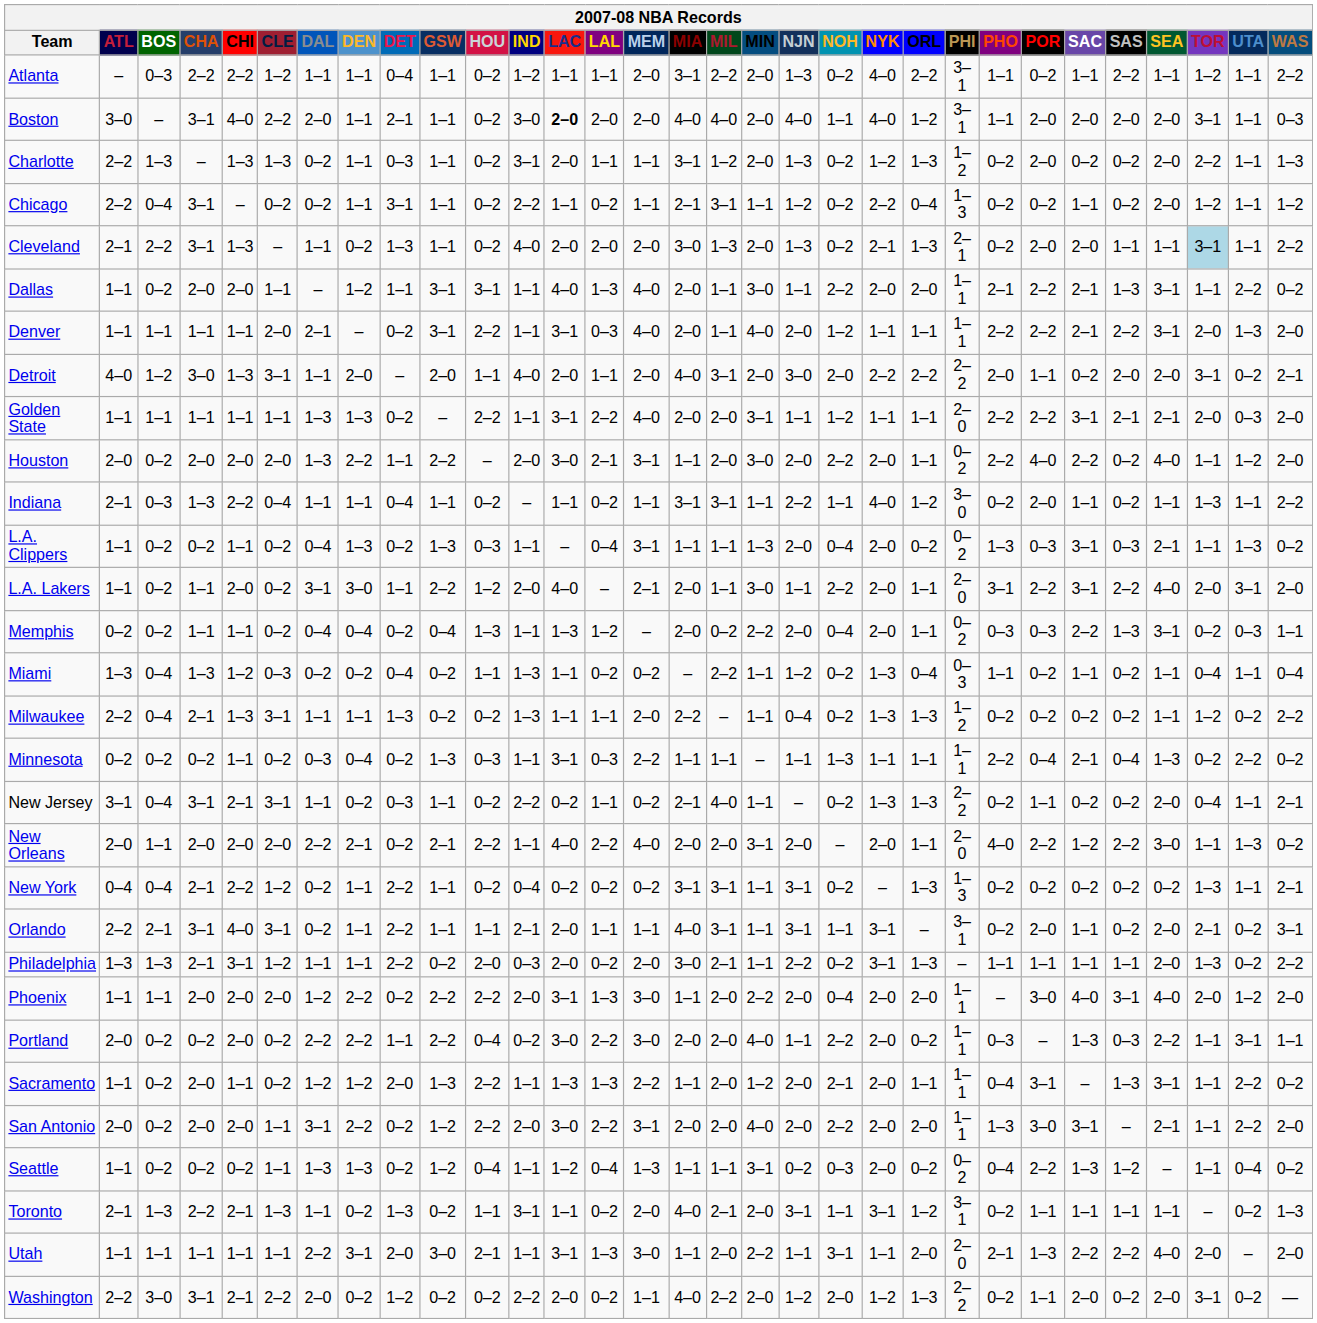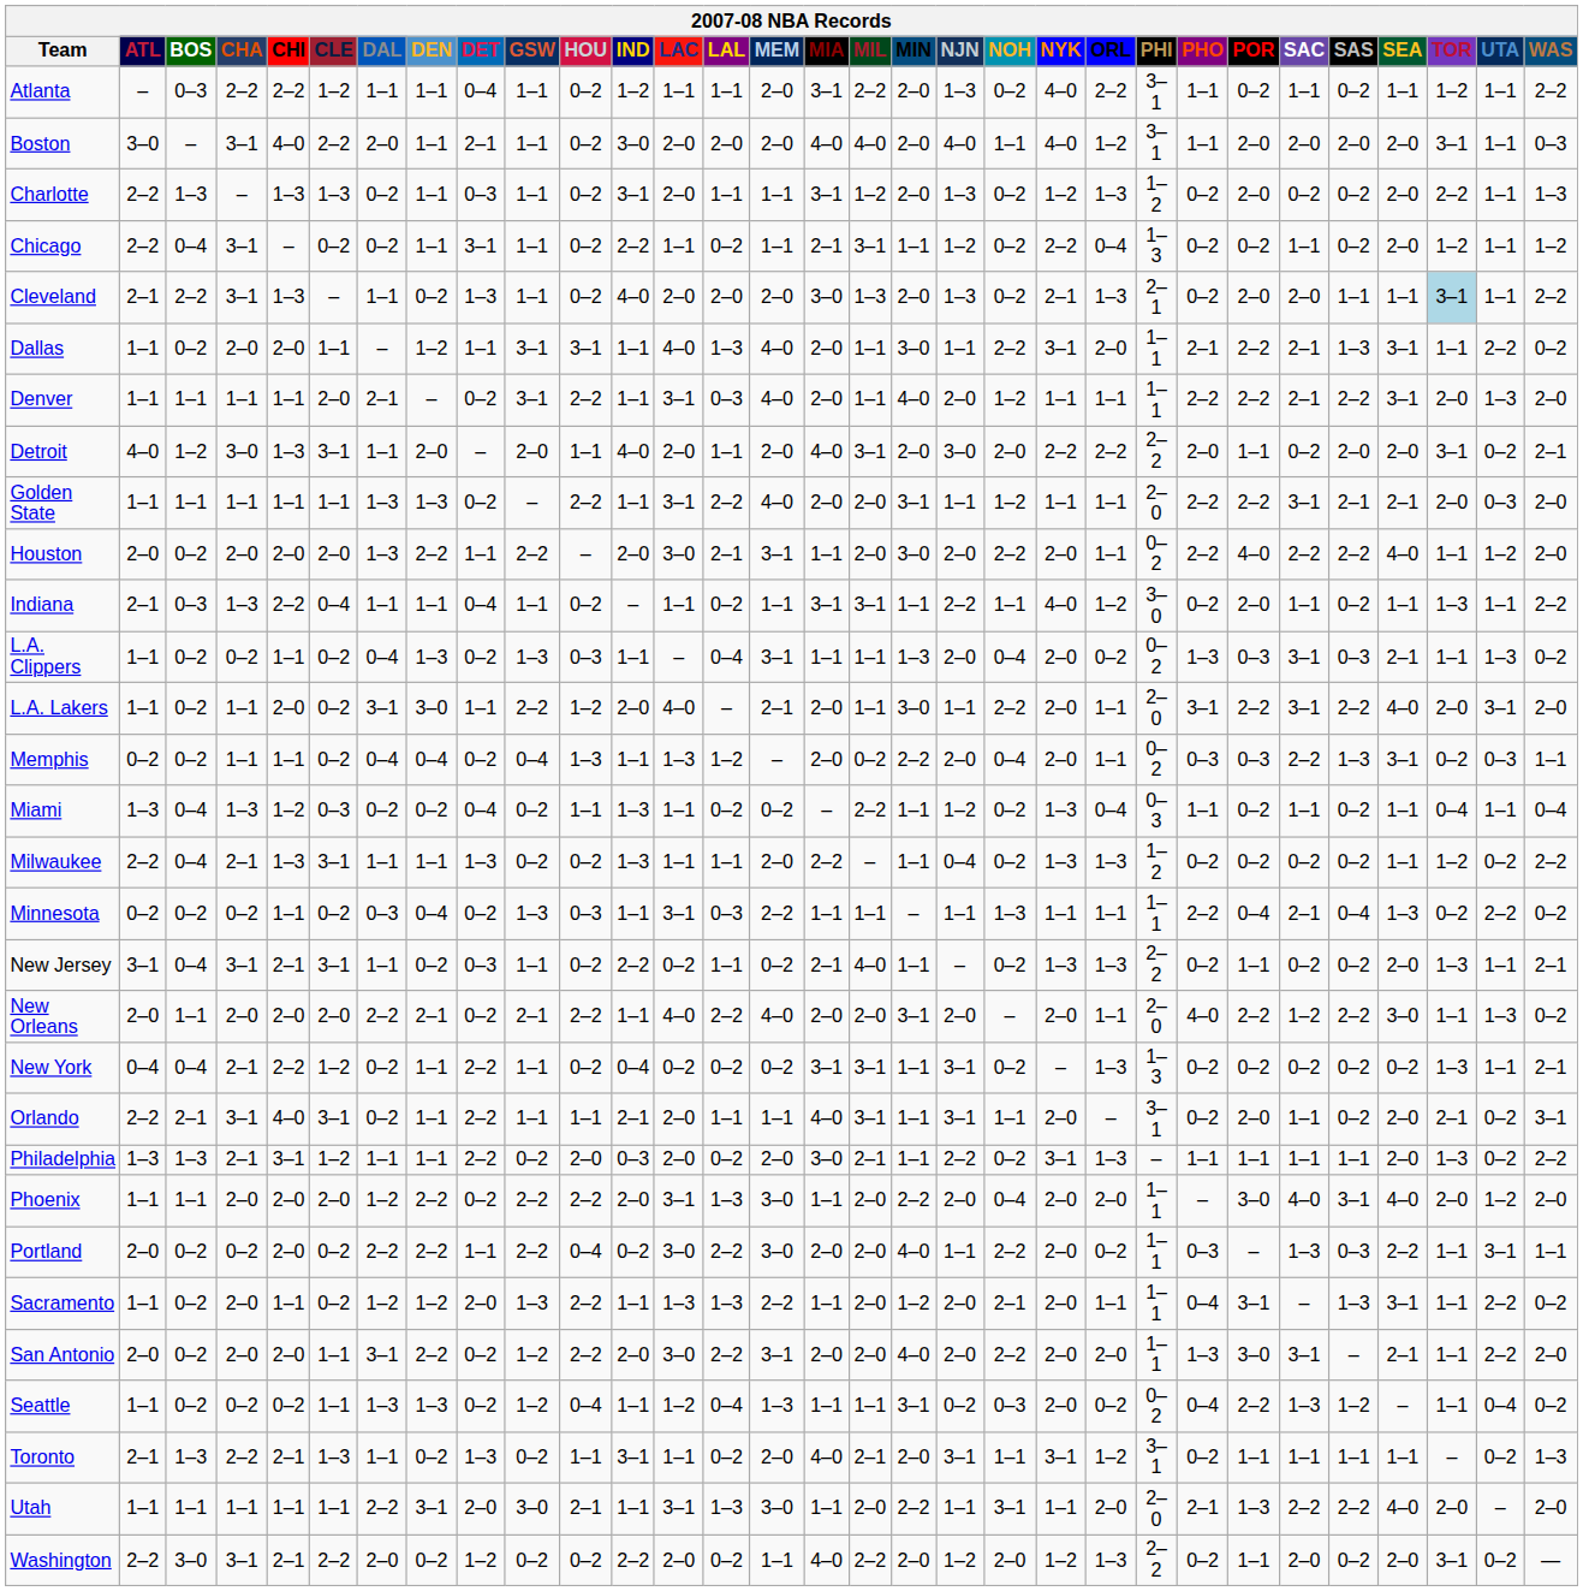Atlanta | SAS: 2–2 -> 0–2
Boston | LAC: bold -> normal
Dallas | NYK: 2–0 -> 3–1
Houston | SAS: 0–2 -> 2–2
New Jersey | TOR: 0–4 -> 1–3
Orlando | NYK: 3–1 -> 2–0
